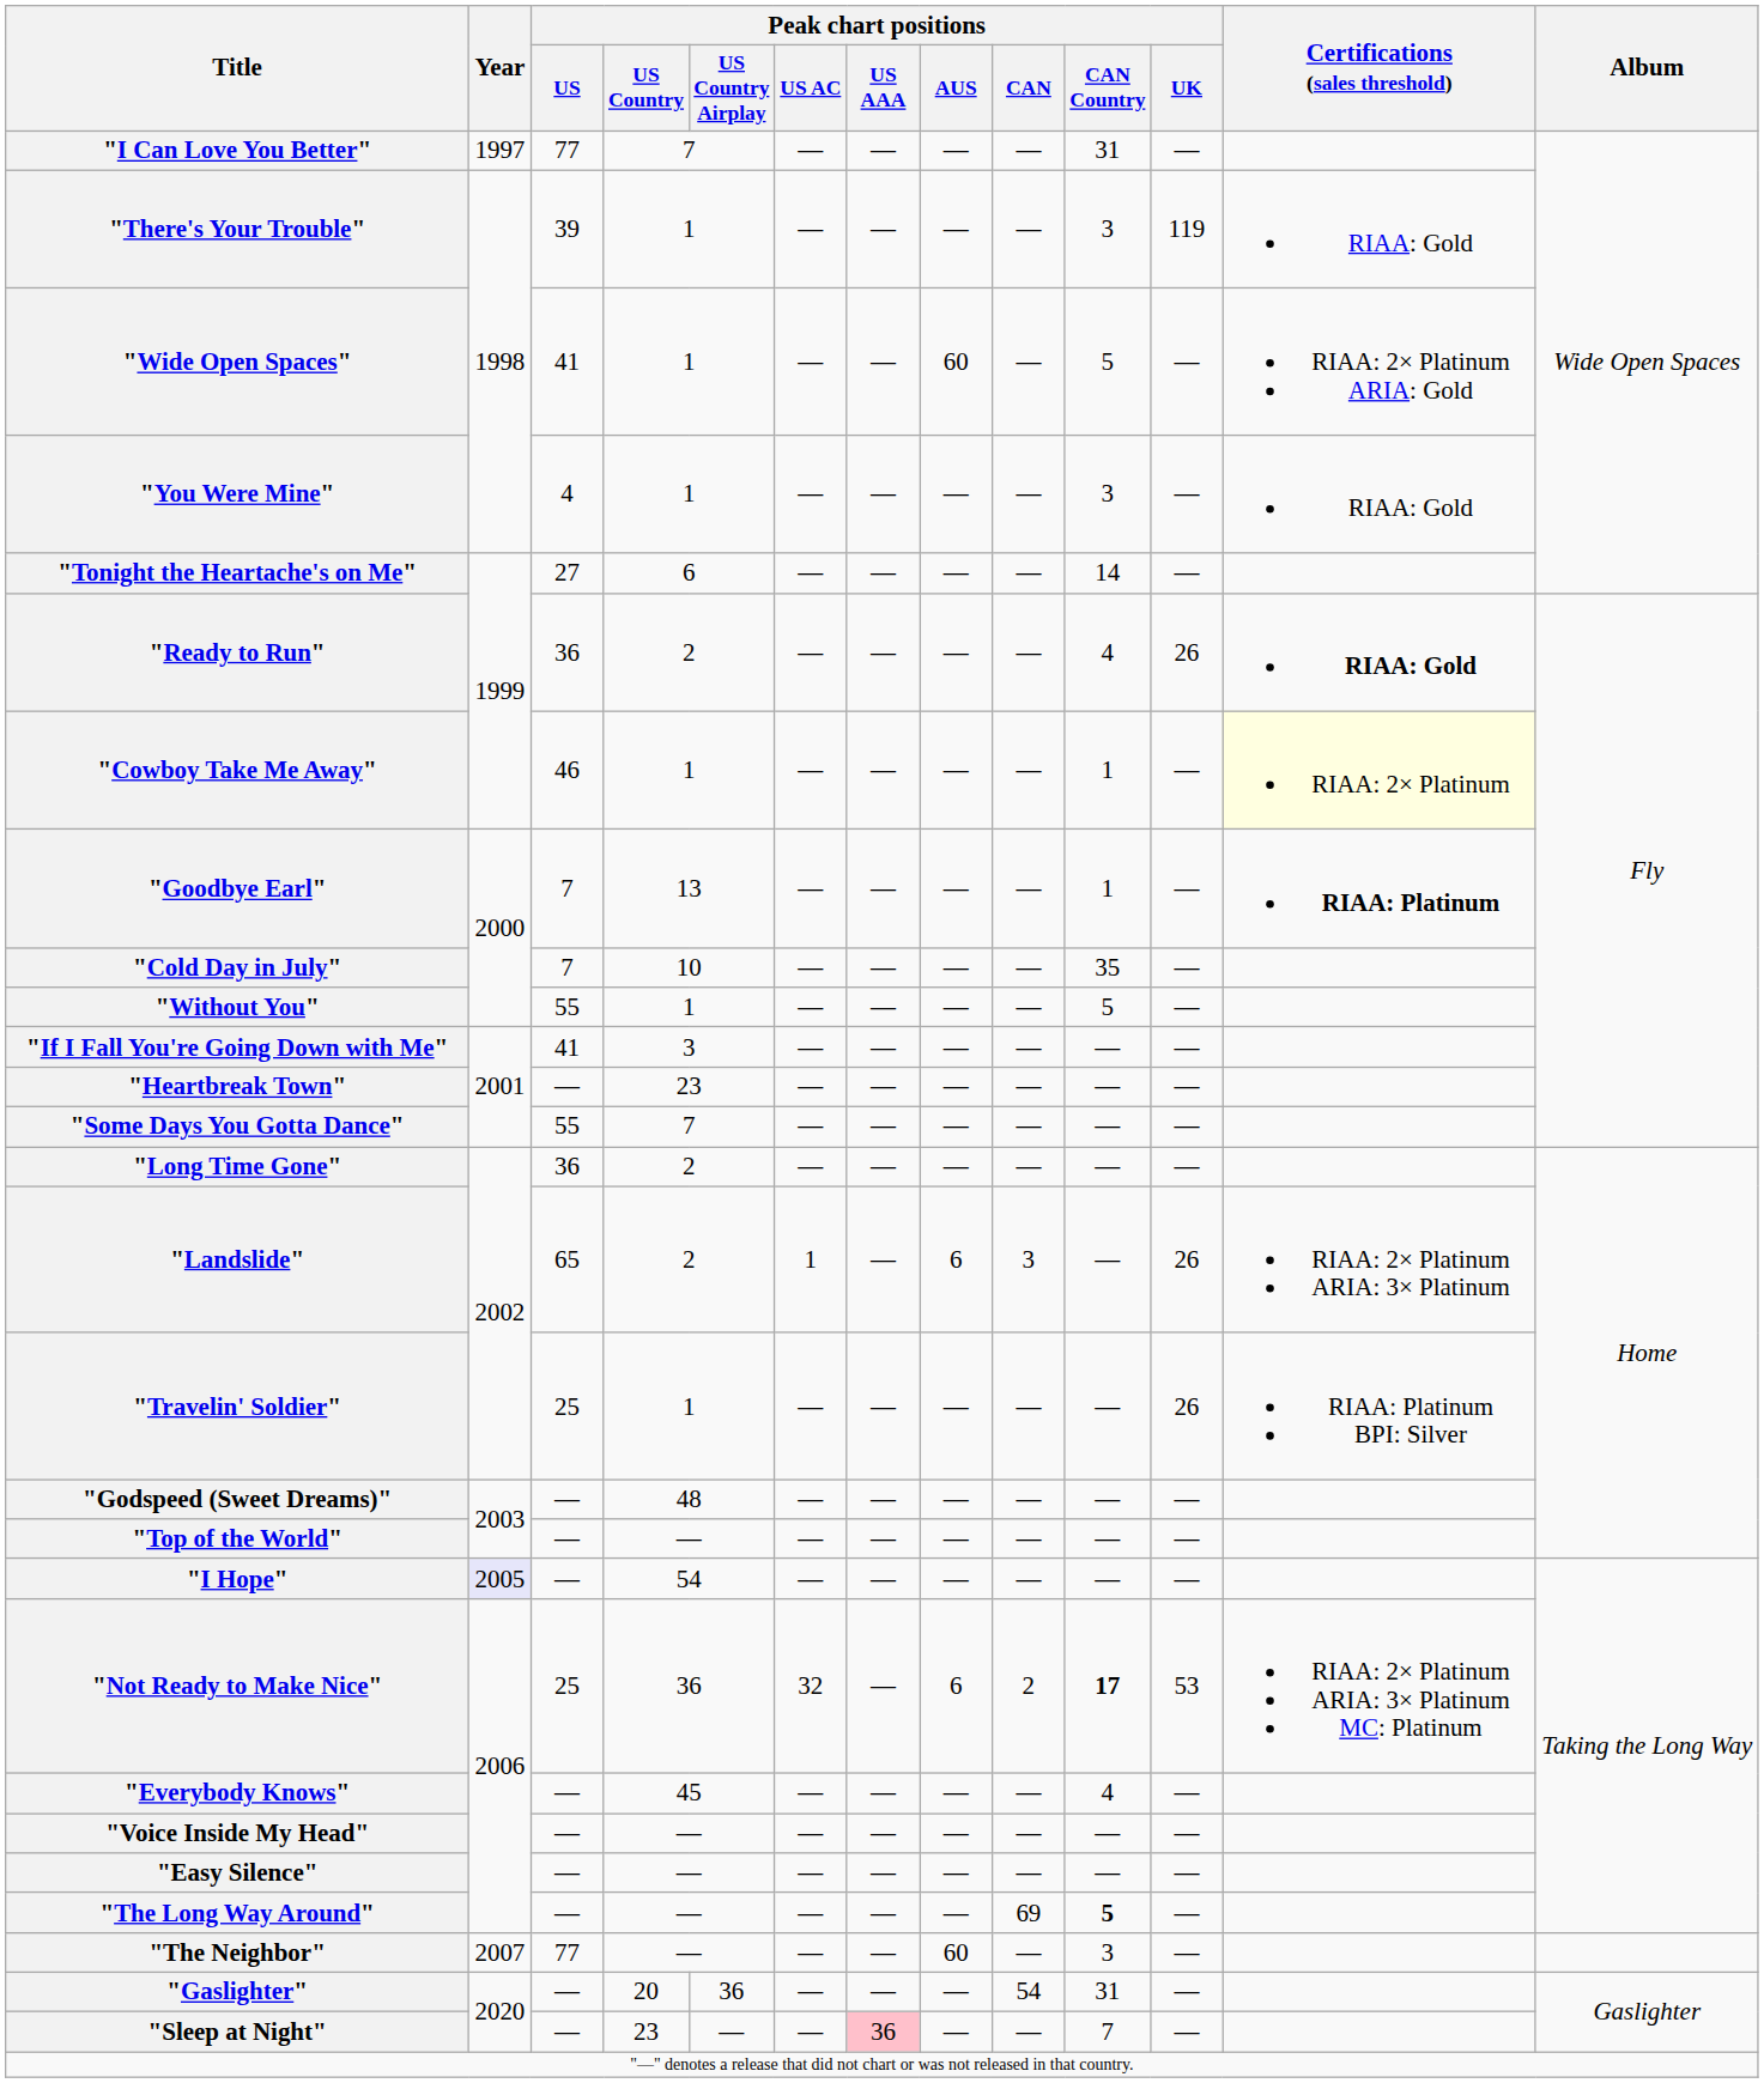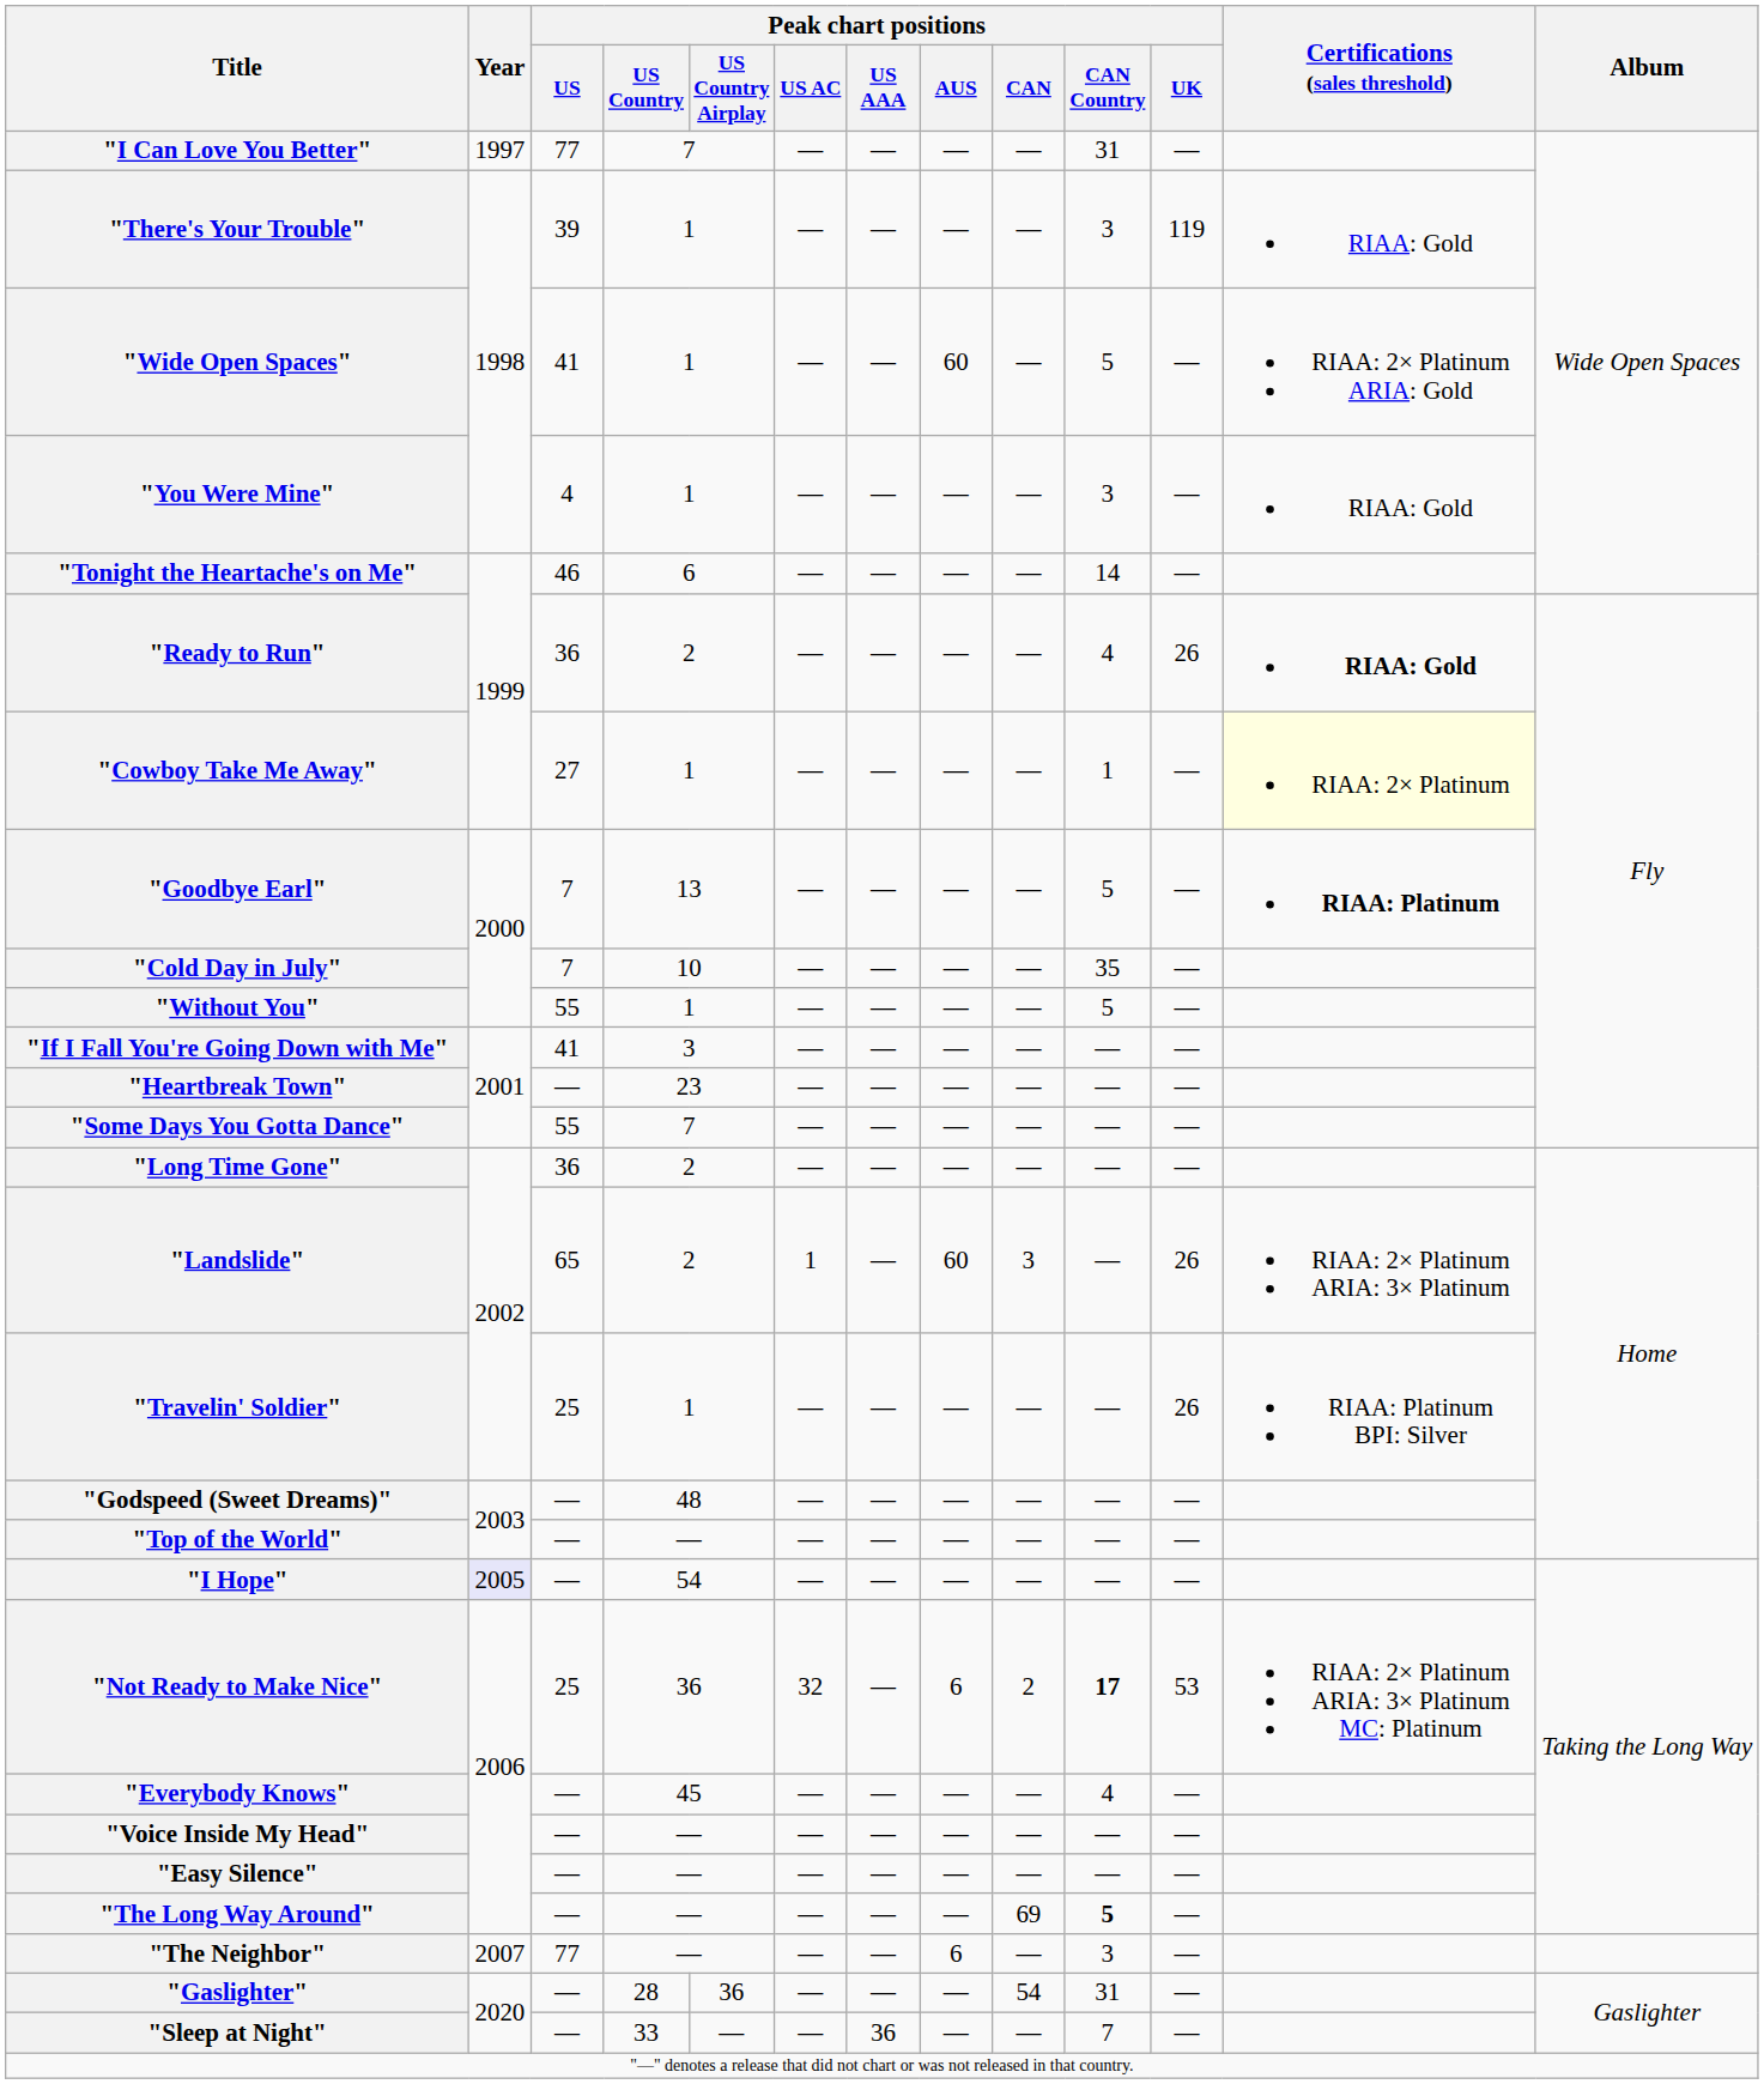"Tonight the Heartache's on Me" | Peak chart positions / US: 27 -> 46
"Cowboy Take Me Away" | Peak chart positions / US: 46 -> 27
"Goodbye Earl" | Peak chart positions / CAN Country: 1 -> 5
"Landslide" | Peak chart positions / AUS: 6 -> 60
"The Neighbor" | Peak chart positions / AUS: 60 -> 6
"Gaslighter" | Peak chart positions / US Country: 20 -> 28
"Sleep at Night" | Peak chart positions / US Country: 23 -> 33
"Sleep at Night" | Peak chart positions / US AAA: pink background -> no background
